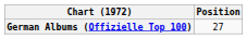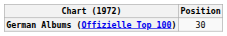German Albums (Offizielle Top 100) | Position: 27 -> 30
